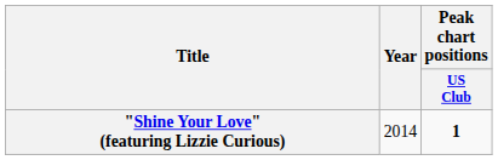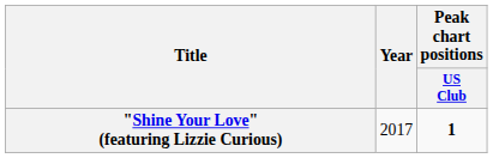"Shine Your Love" (featuring Lizzie Curious) | Year: 2014 -> 2017
